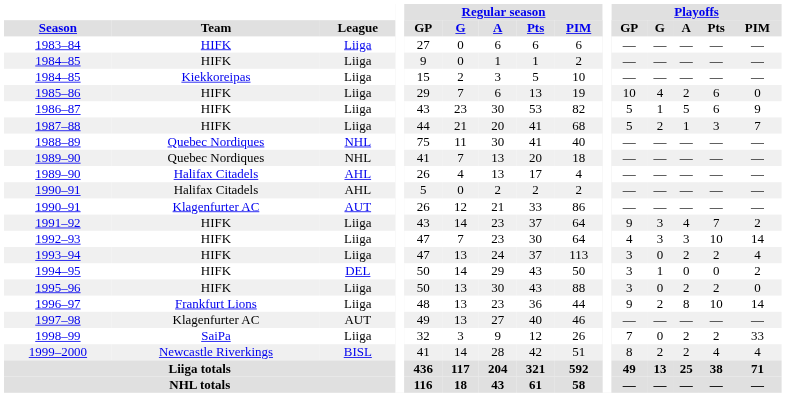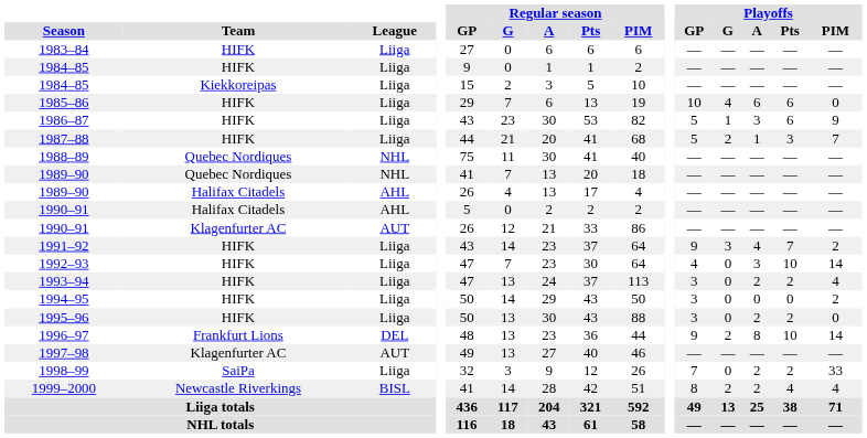1985–86 | Playoffs / A: 2 -> 6
1986–87 | Playoffs / A: 5 -> 3
1992–93 | Playoffs / G: 3 -> 0
1994–95 | League: DEL -> Liiga
1994–95 | Playoffs / G: 1 -> 0
1996–97 | League: Liiga -> DEL
